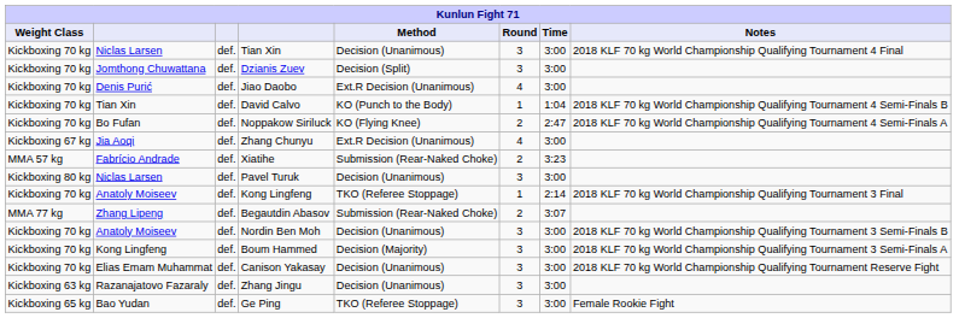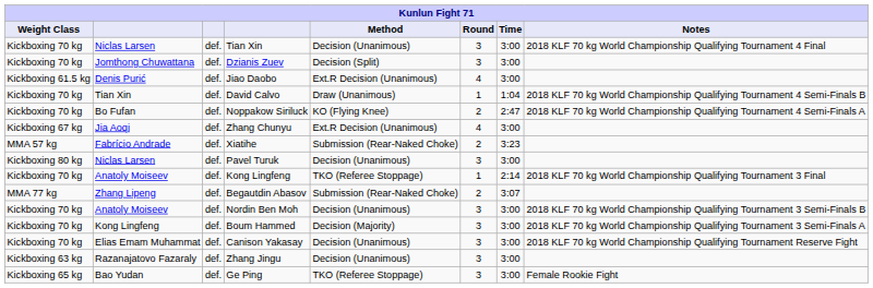Jiao Daobo | Weight Class: Kickboxing 70 kg -> Kickboxing 61.5 kg
David Calvo | Method: KO (Punch to the Body) -> Draw (Unanimous)
